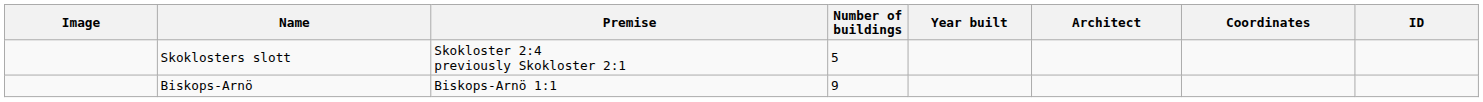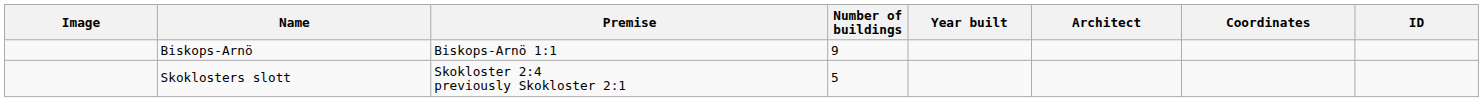rows swapped: Biskops-Arnö <-> Skoklosters slott
